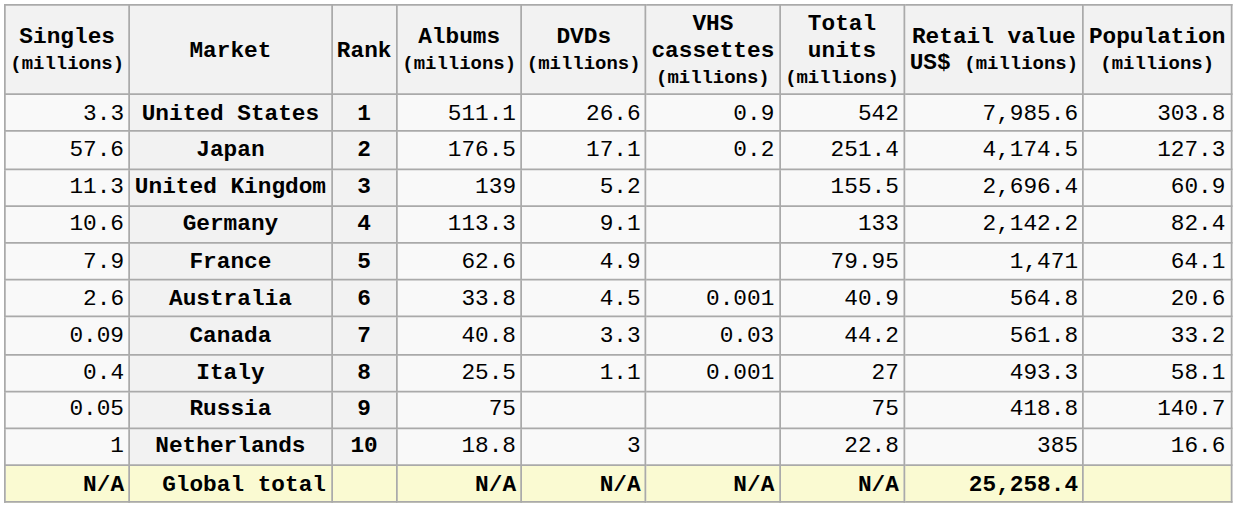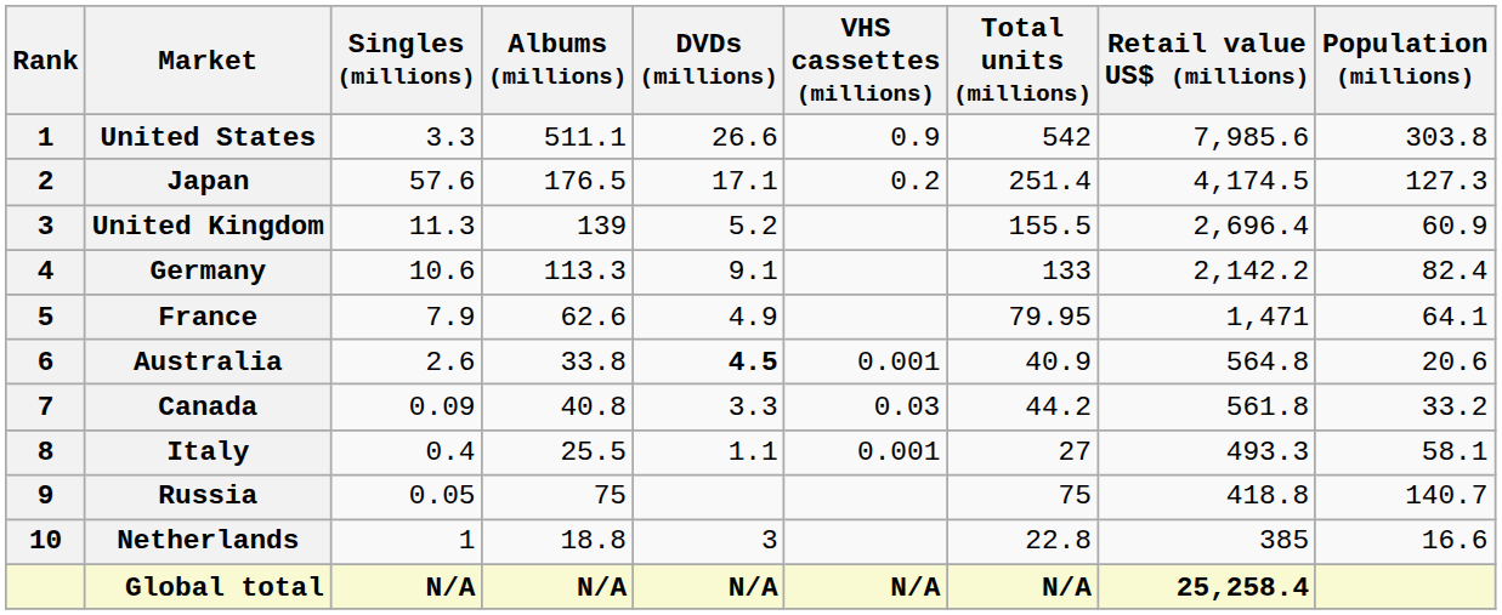columns swapped: Rank <-> Singles (millions)
Australia | DVDs (millions): normal -> bold
